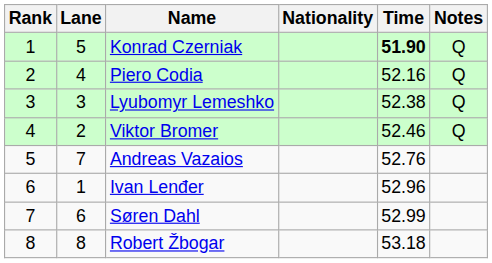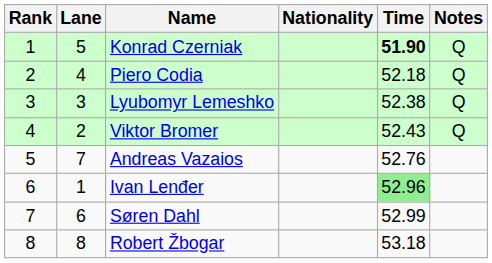Piero Codia | Time: 52.16 -> 52.18
Viktor Bromer | Time: 52.46 -> 52.43
Ivan Lenđer | Time: no background -> lightgreen background
